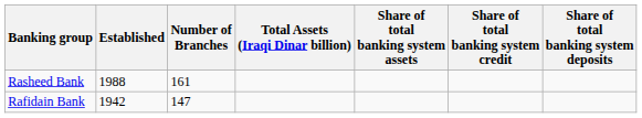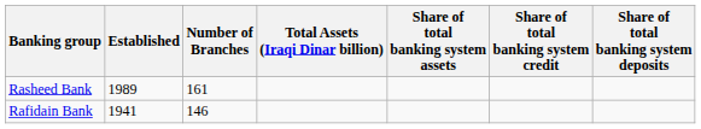Rasheed Bank | Established: 1988 -> 1989
Rafidain Bank | Established: 1942 -> 1941
Rafidain Bank | Number of Branches: 147 -> 146
